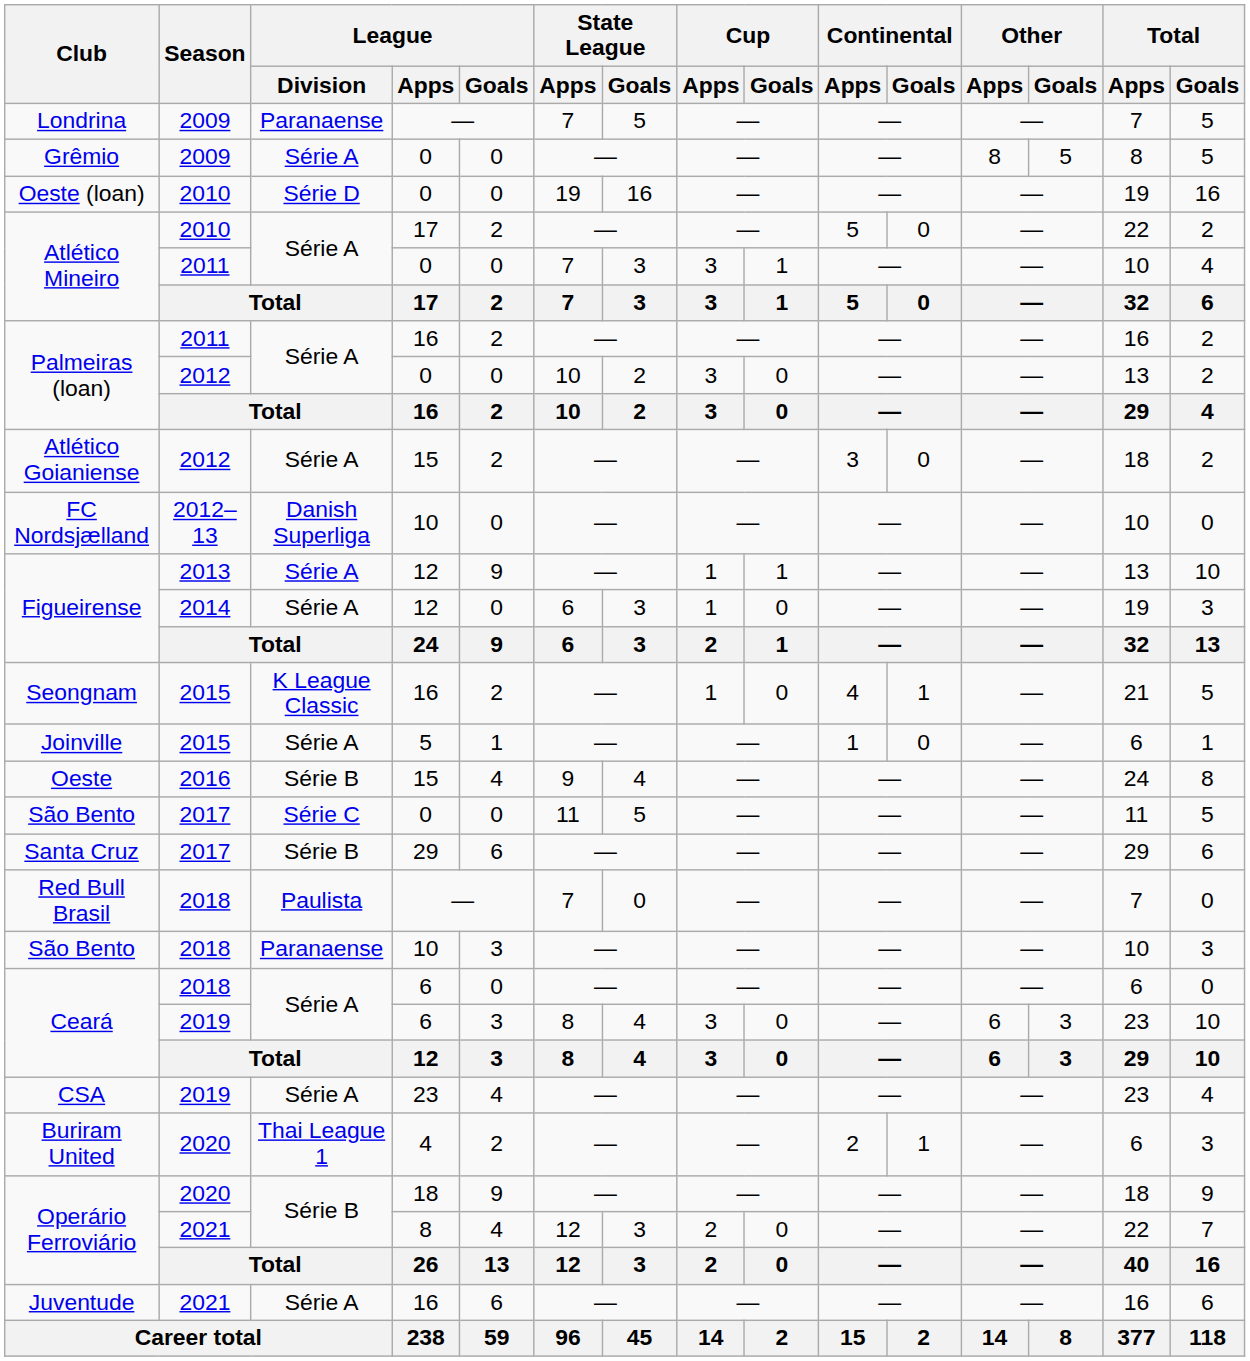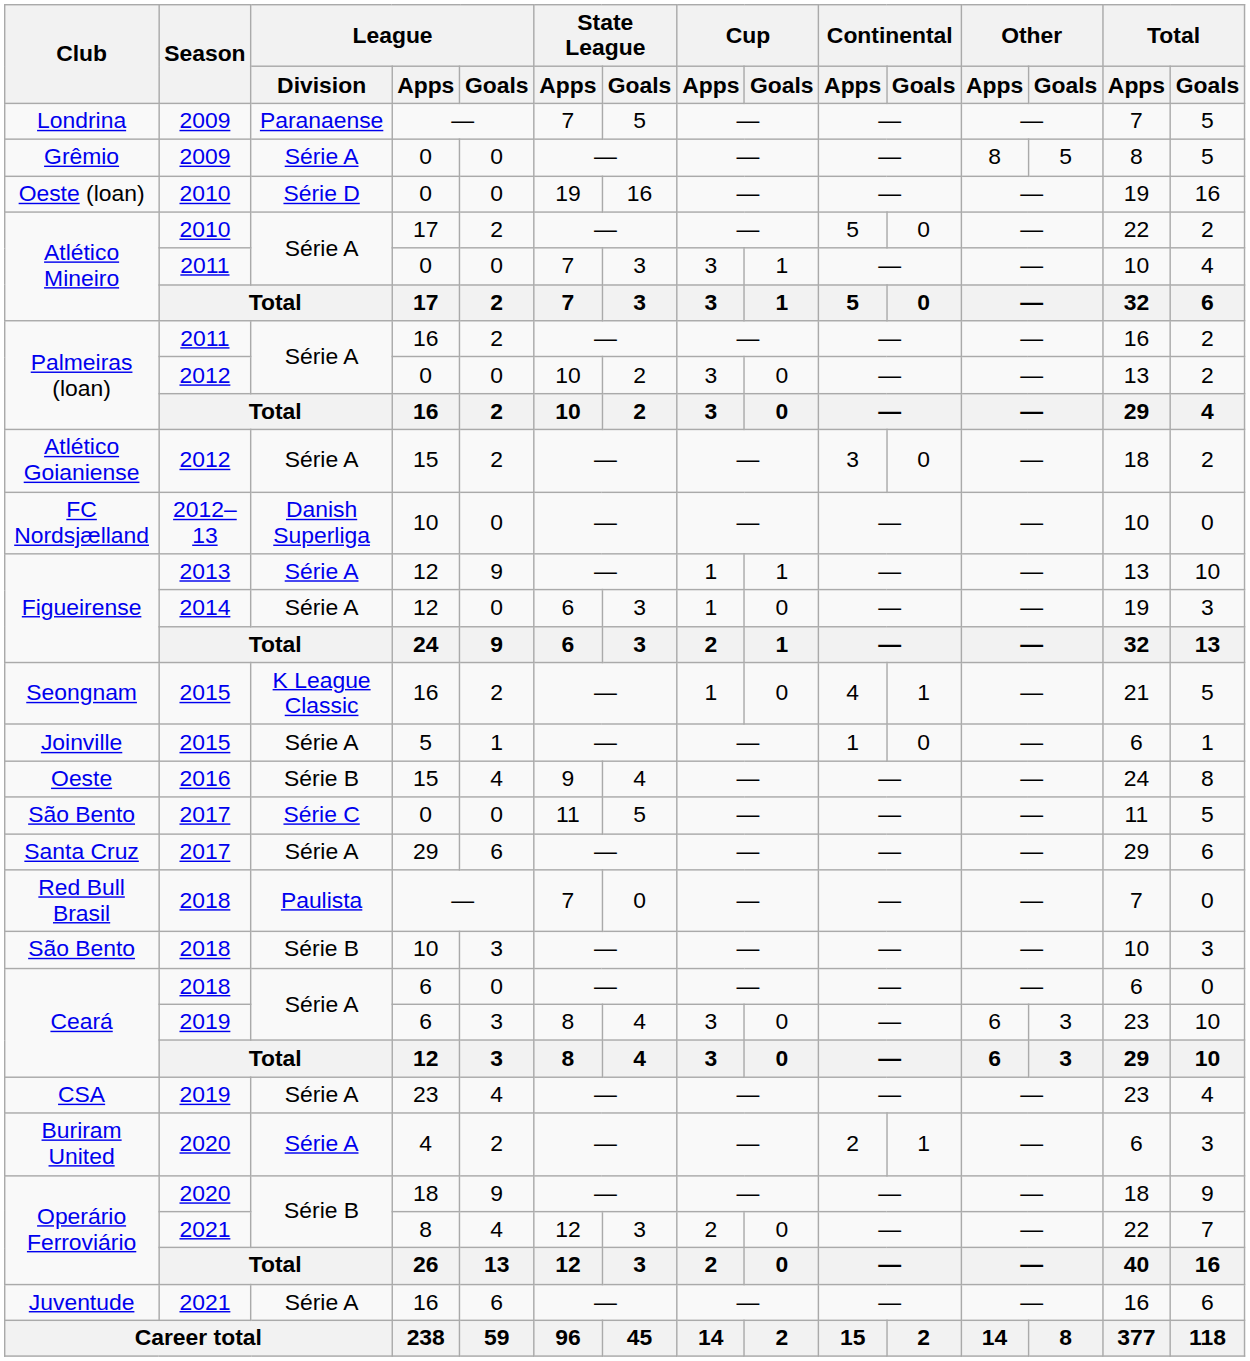Santa Cruz | League / Division: Série B -> Série A
São Bento / 2018 | League / Division: Paranaense -> Série B
Buriram United | League / Division: Thai League 1 -> Série A
